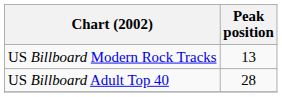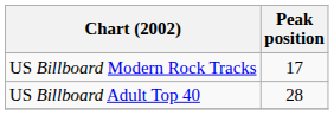US Billboard Modern Rock Tracks | Peak position: 13 -> 17
